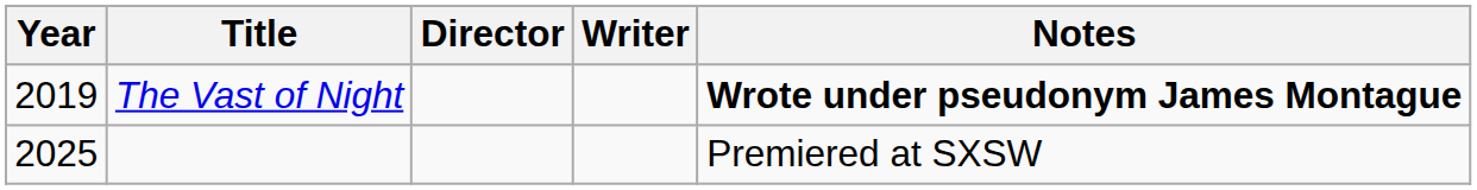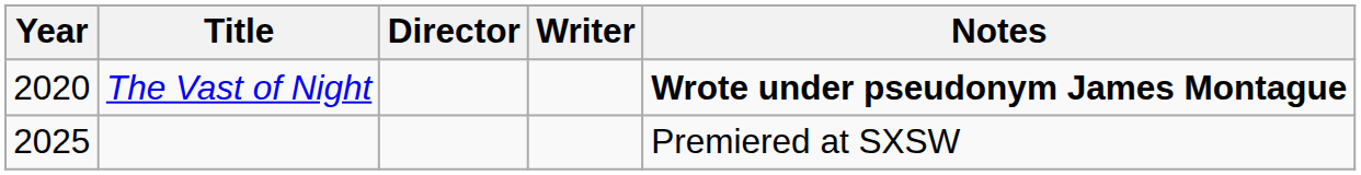The Vast of Night | Year: 2019 -> 2020
